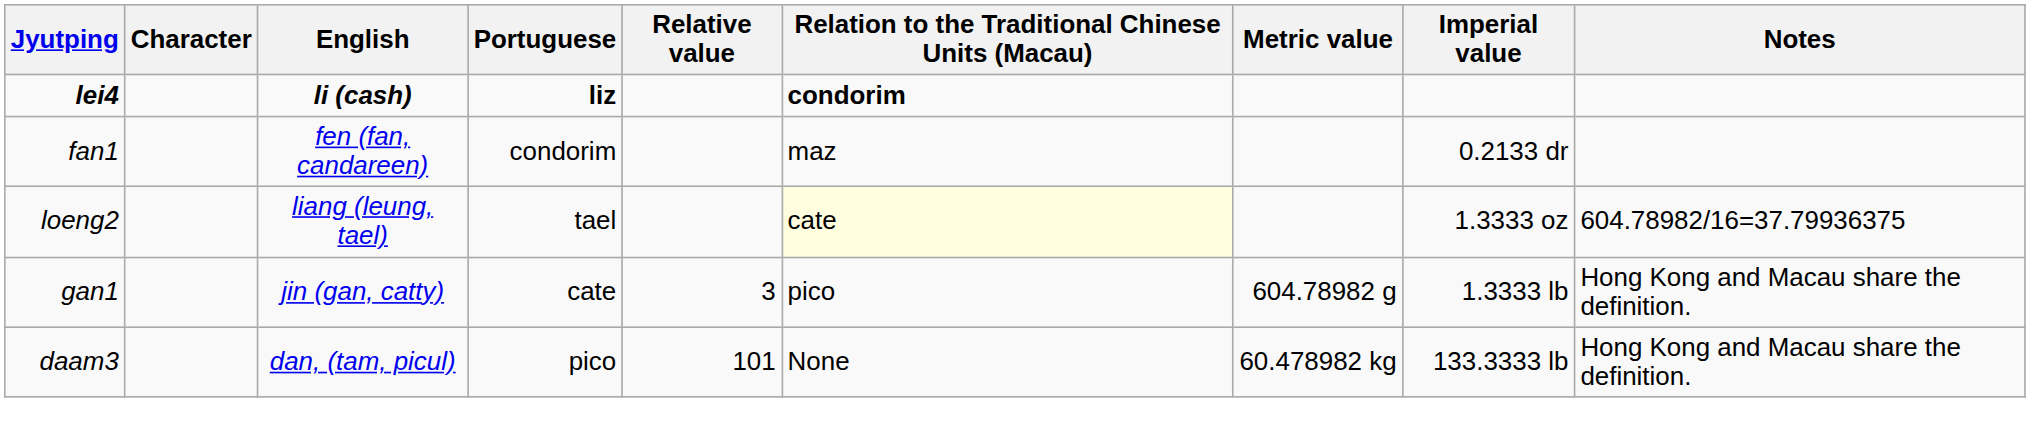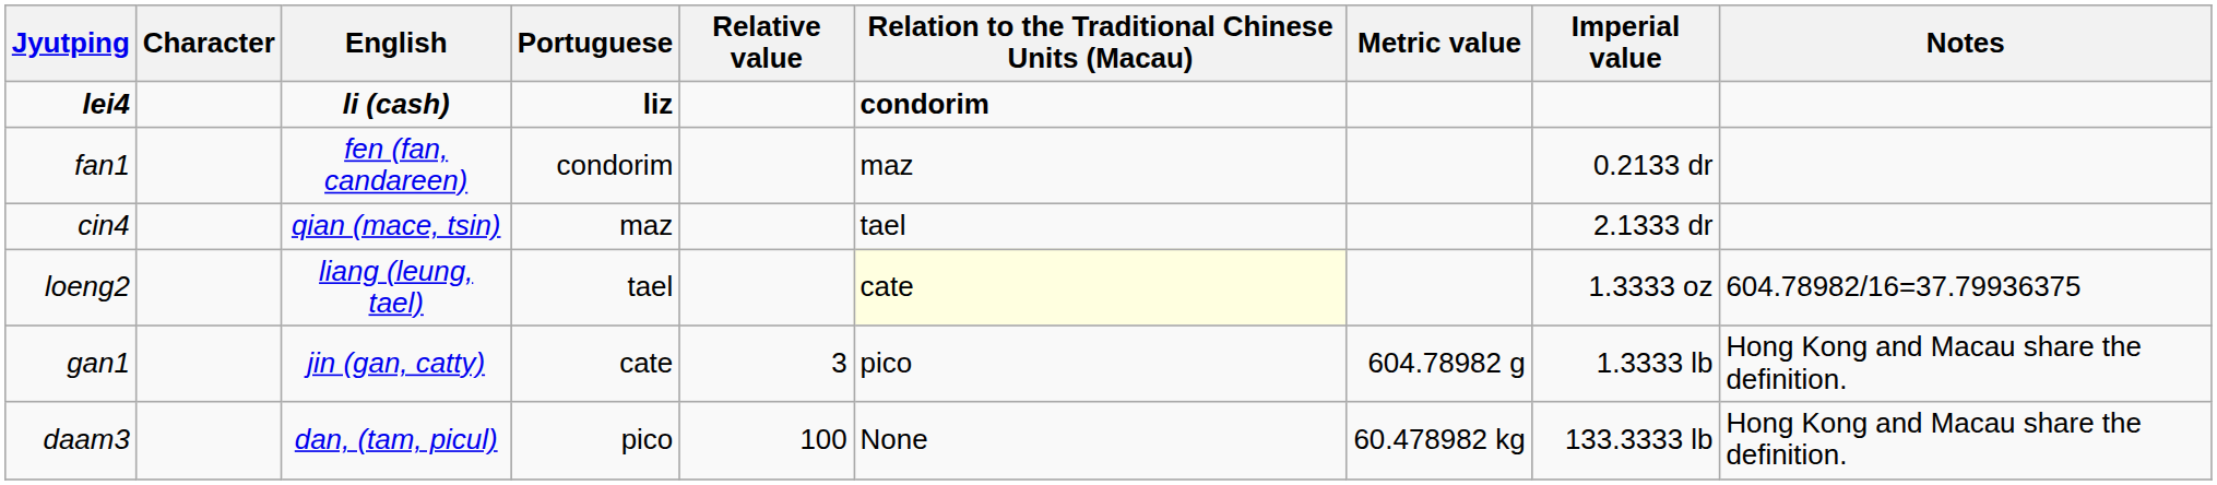+ row: cin4 | qian (mace, tsin) | maz | tael | 2.1333 dr
daam3 | Relative value: 101 -> 100
